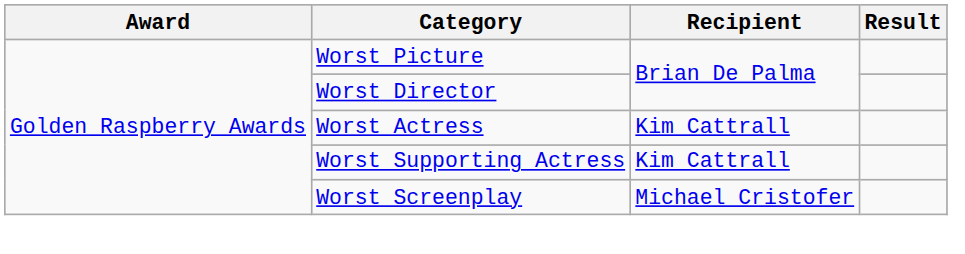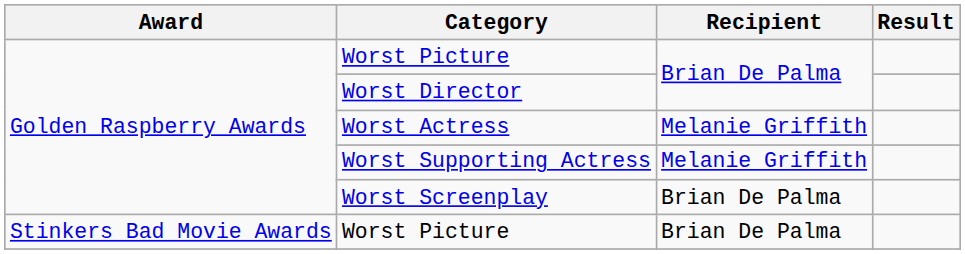Worst Actress | Recipient: Kim Cattrall -> Melanie Griffith
Worst Supporting Actress | Recipient: Kim Cattrall -> Melanie Griffith
Worst Screenplay | Recipient: Michael Cristofer -> Brian De Palma
+ row: Stinkers Bad Movie Awards | Worst Picture | Brian De Palma
